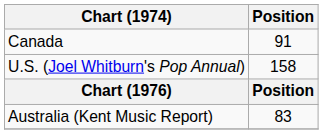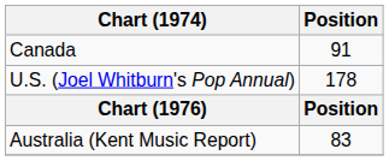U.S. (Joel Whitburn's Pop Annual) | Position: 158 -> 178
